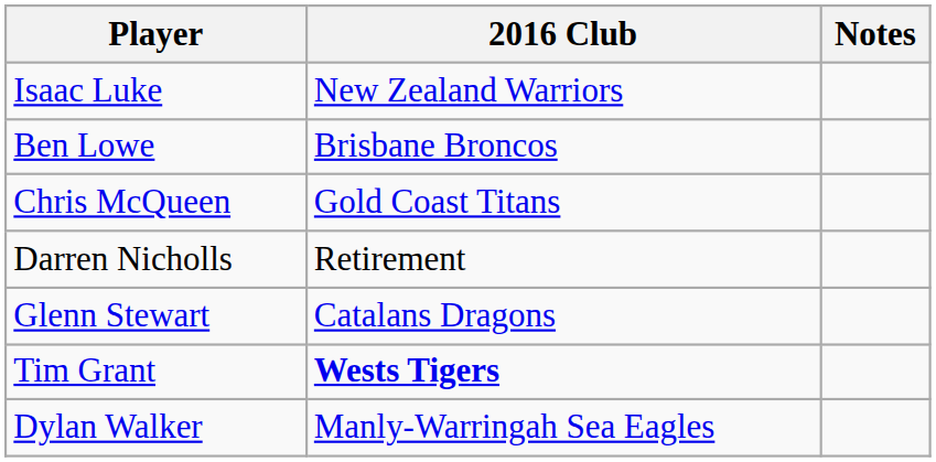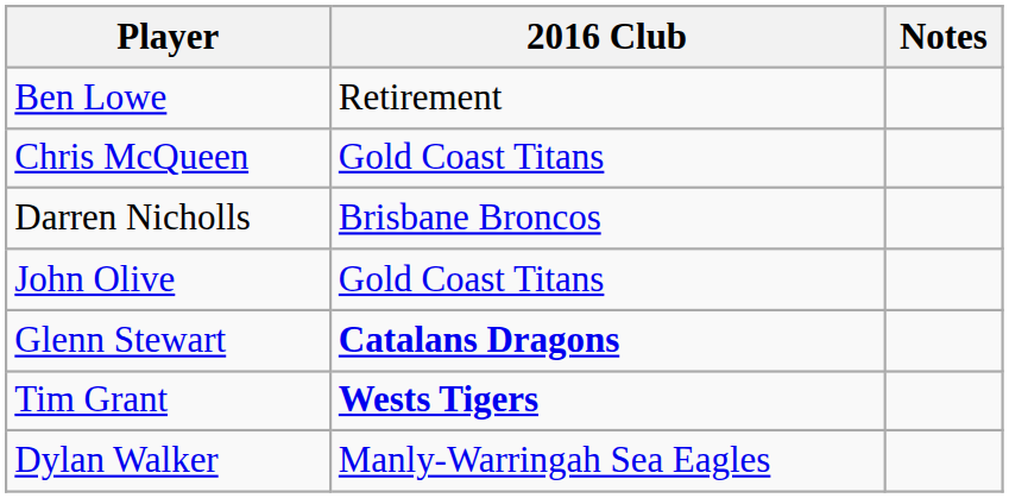- row: Isaac Luke | New Zealand Warriors
Ben Lowe | 2016 Club: Brisbane Broncos -> Retirement
Darren Nicholls | 2016 Club: Retirement -> Brisbane Broncos
+ row: John Olive | Gold Coast Titans
Glenn Stewart | 2016 Club: normal -> bold
